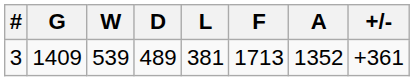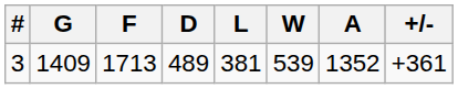columns swapped: W <-> F
